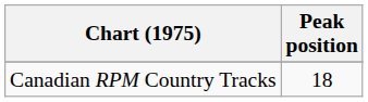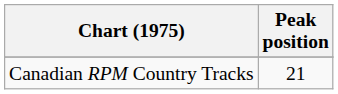Canadian RPM Country Tracks | Peak position: 18 -> 21
